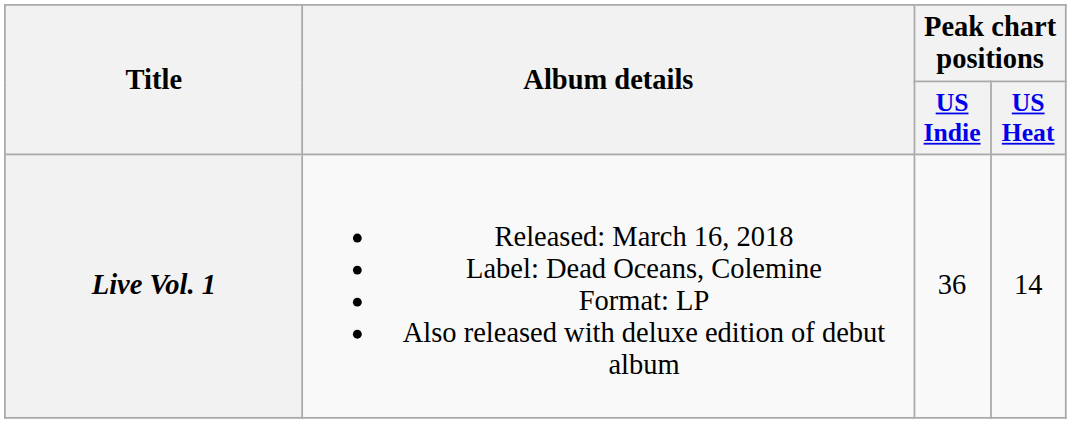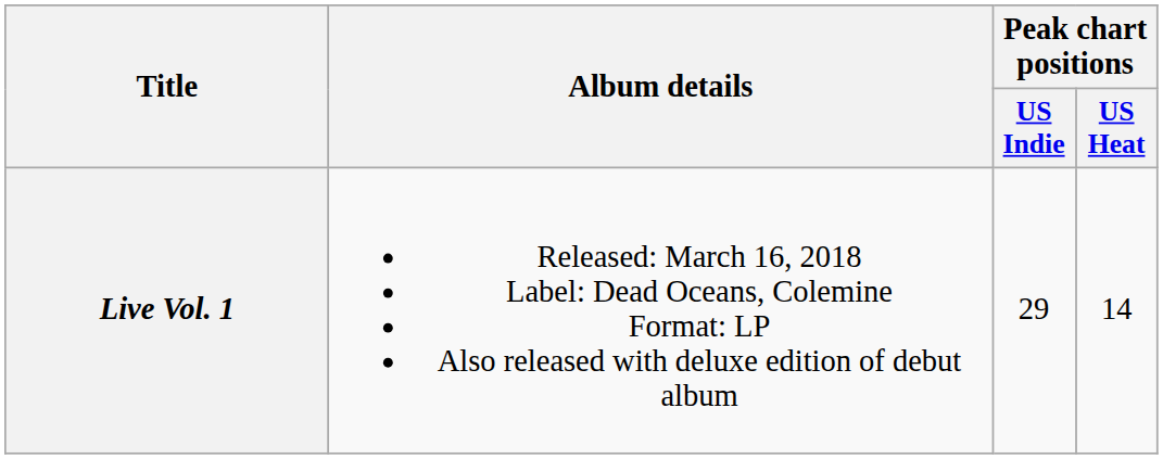Live Vol. 1 | Peak chart positions / US Indie: 36 -> 29
